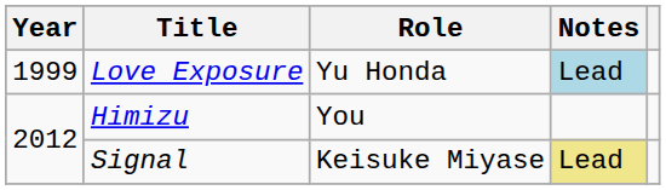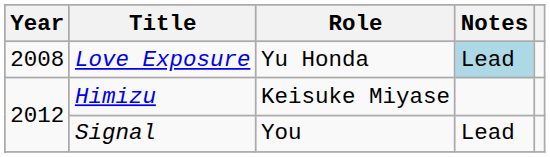Love Exposure | Year: 1999 -> 2008
Himizu | Role: You -> Keisuke Miyase
Signal | Role: Keisuke Miyase -> You
Signal | Notes: khaki background -> no background
